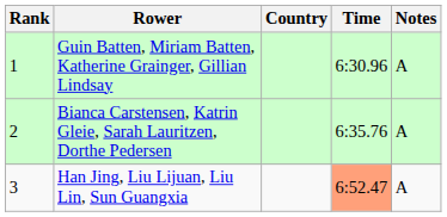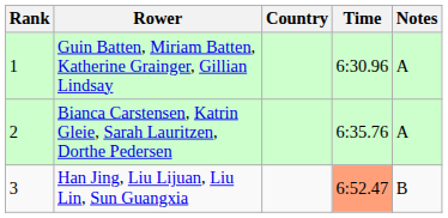Han Jing, Liu Lijuan, Liu Lin, Sun Guangxia | Notes: A -> B
